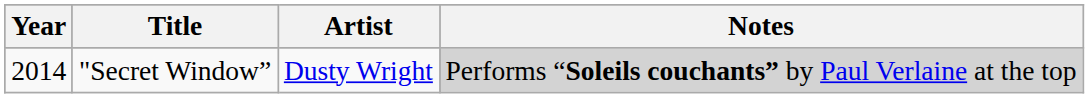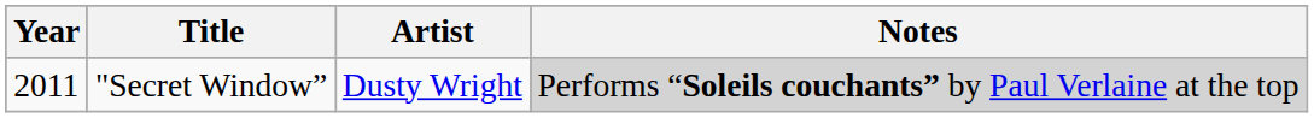"Secret Window” | Year: 2014 -> 2011
